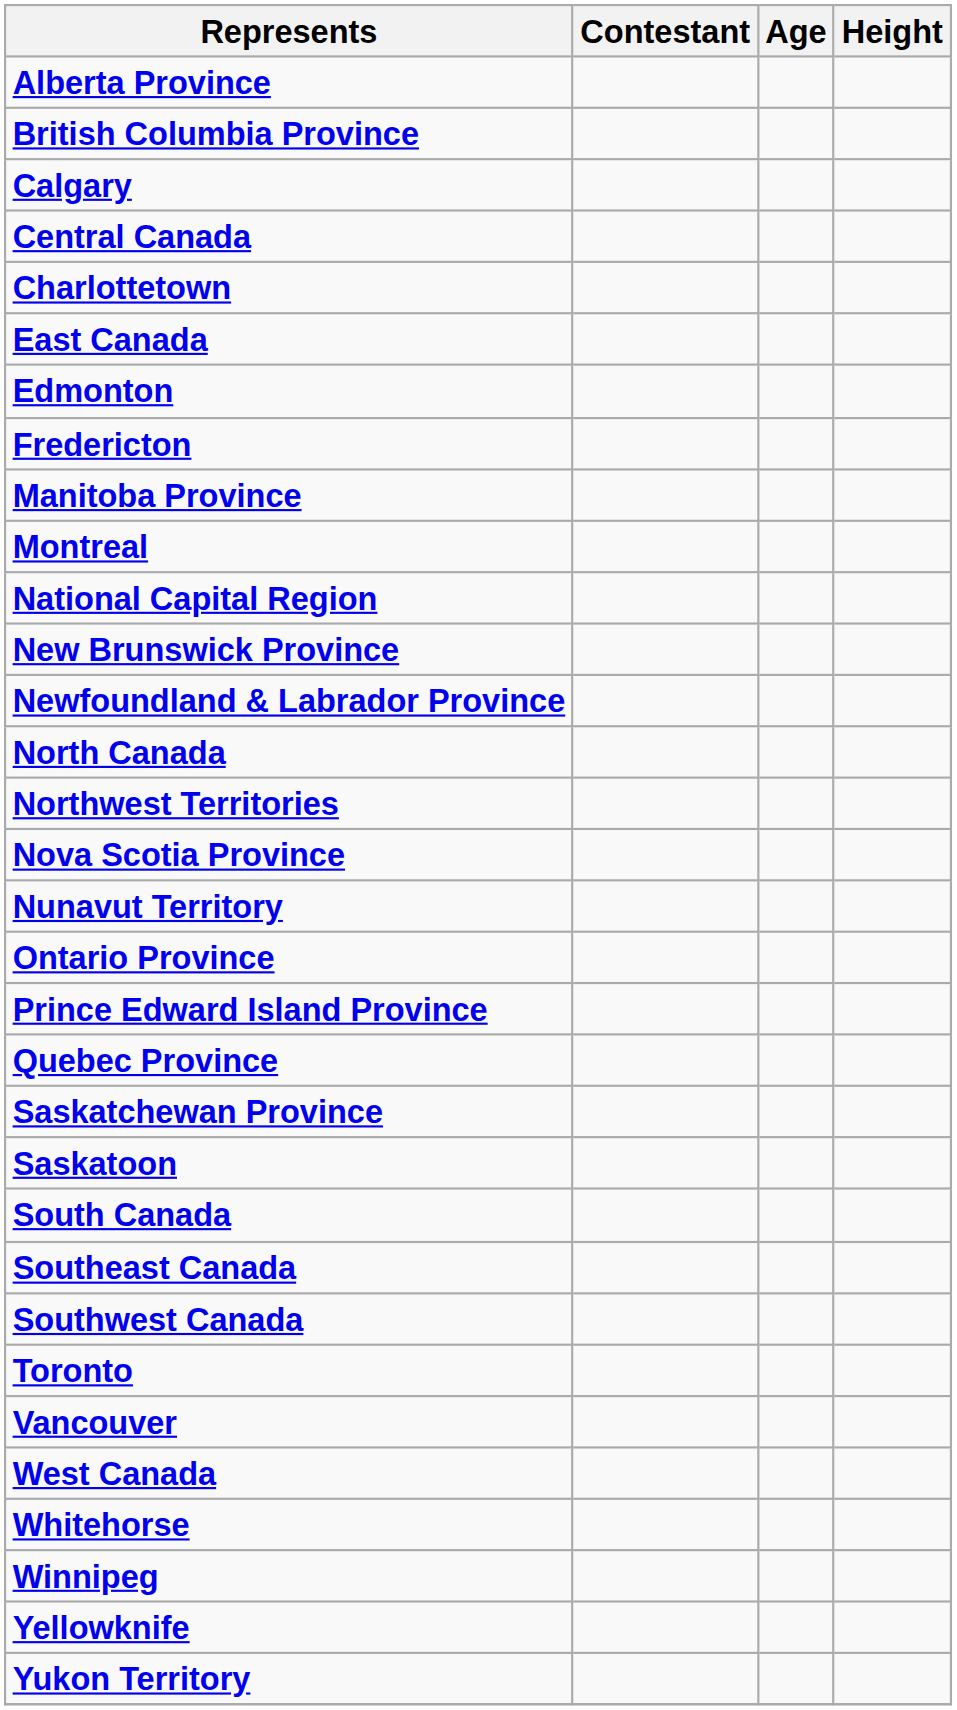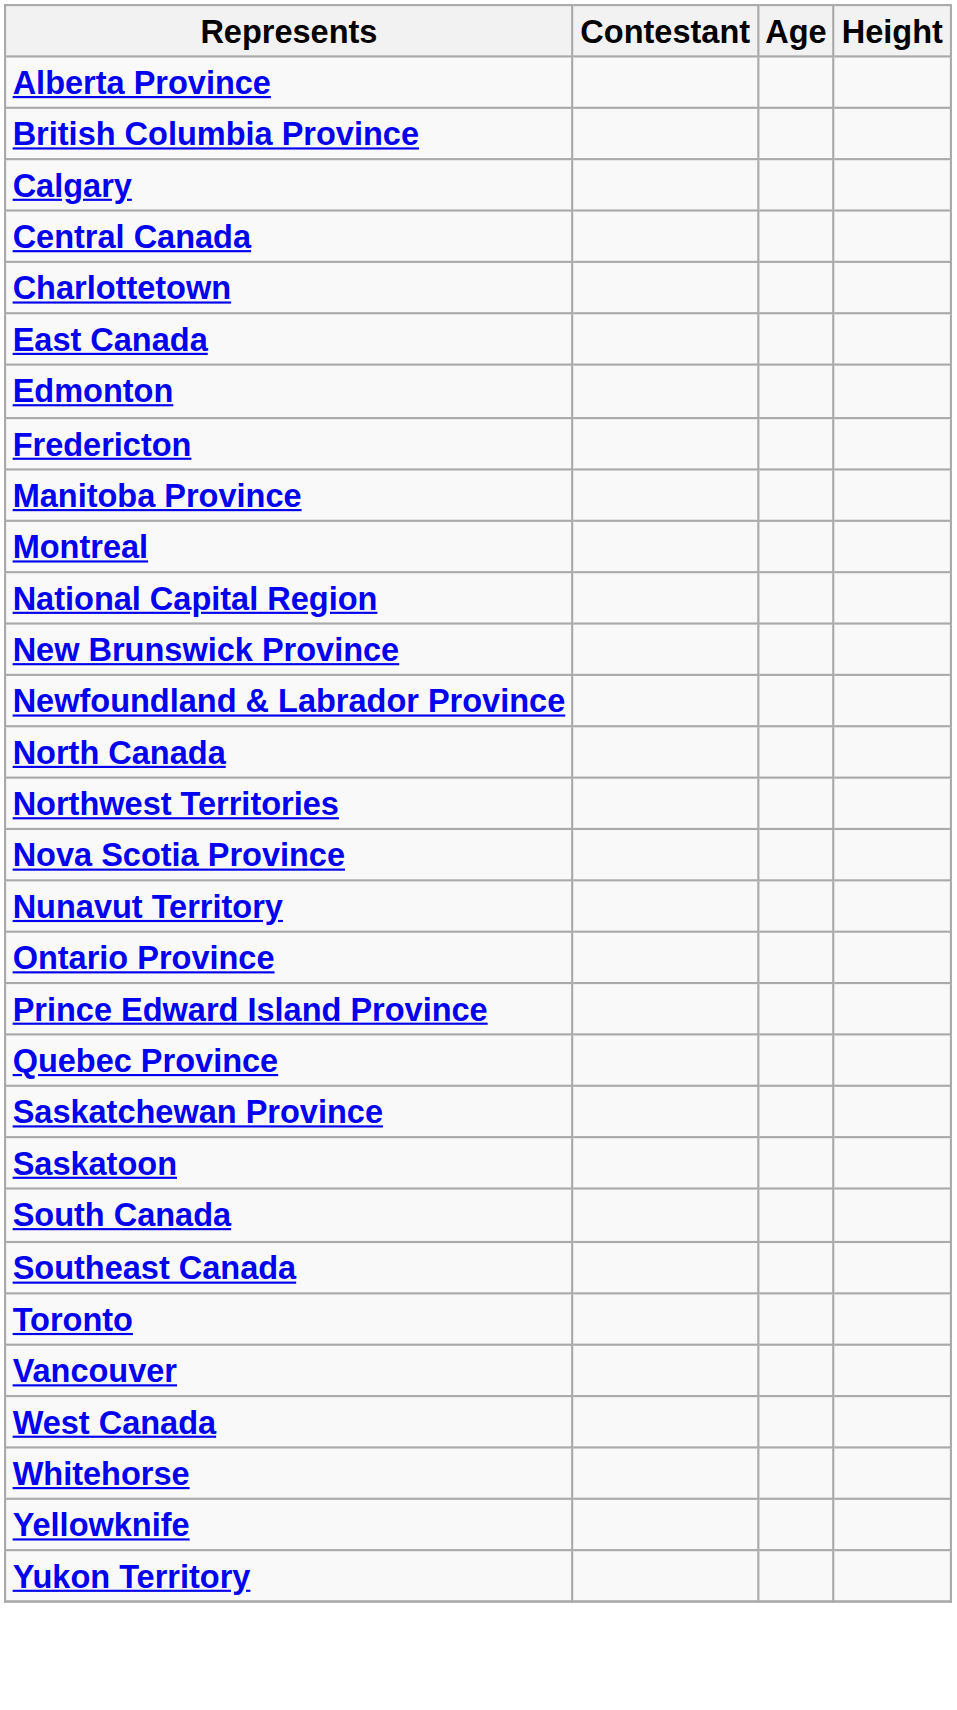- row: Southwest Canada
- row: Winnipeg
